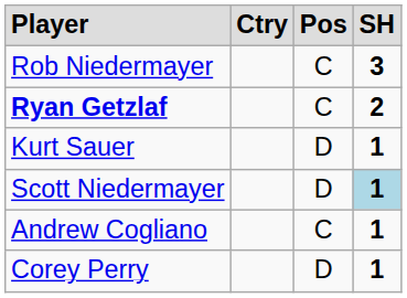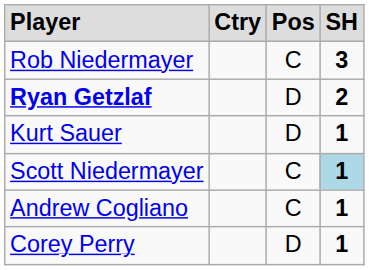Ryan Getzlaf | column 3: C -> D
Scott Niedermayer | column 3: D -> C
